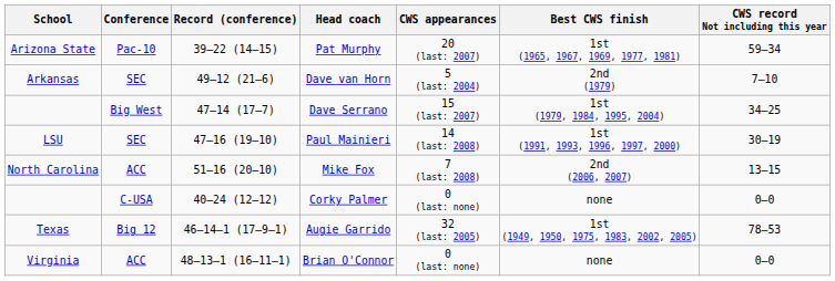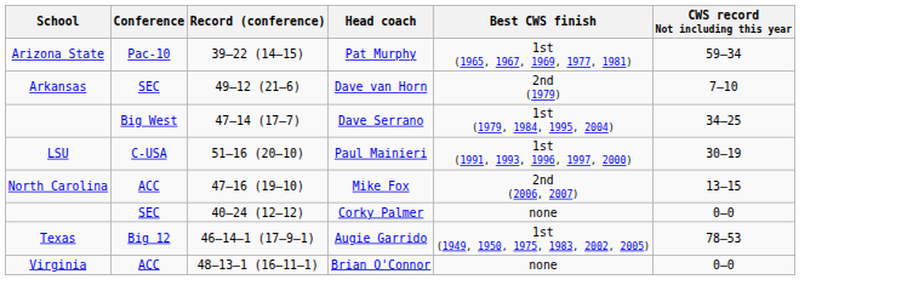- column: CWS appearances | 20 (last: 2007) | 5 (last: 2004) | 15 (last: 2007) | 14 (last: 2008) | 7 (last: 2008) | 0 (last: none) | 32 (last: 2005) | 0 (last: none)
Paul Mainieri | Conference: SEC -> C-USA
Paul Mainieri | Record (conference): 47–16 (19–10) -> 51–16 (20–10)
Mike Fox | Record (conference): 51–16 (20–10) -> 47–16 (19–10)
Corky Palmer | Conference: C-USA -> SEC
